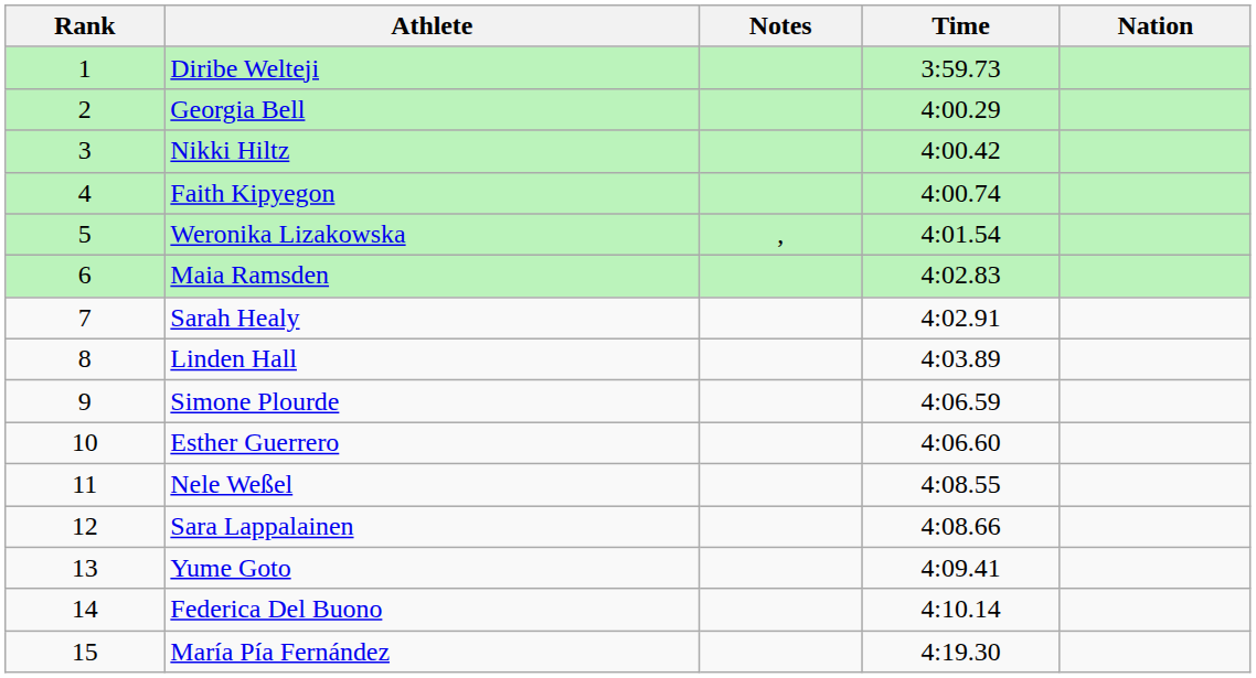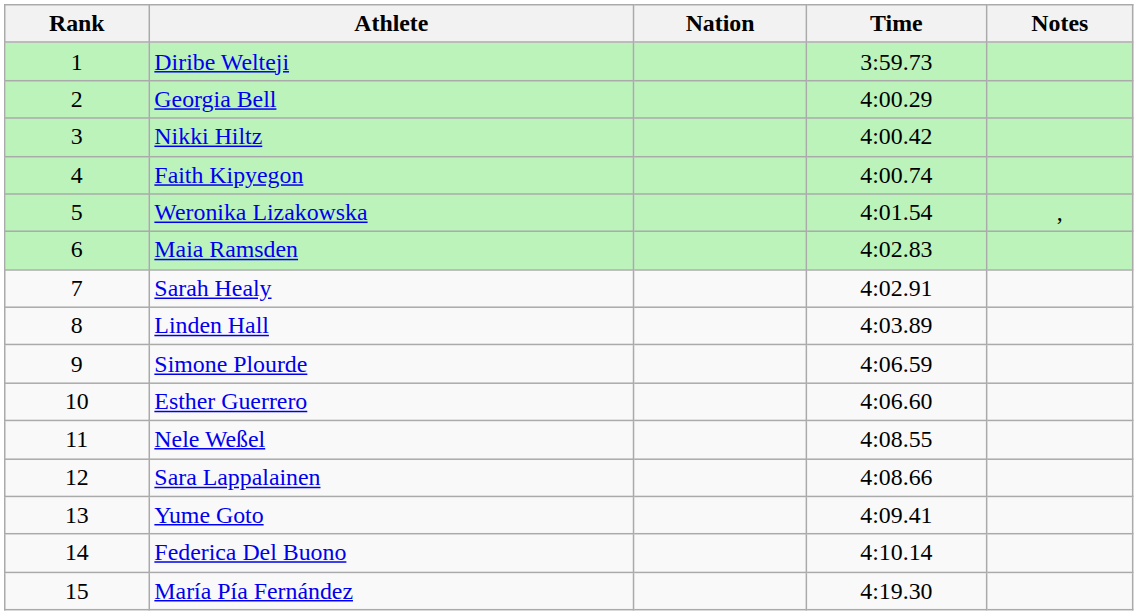columns swapped: Nation <-> Notes
